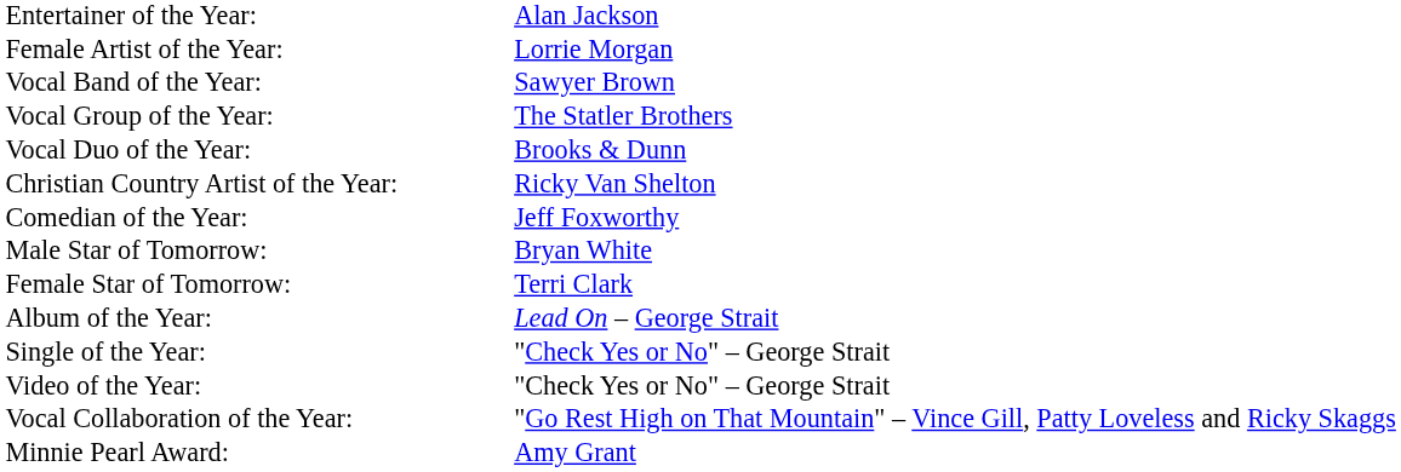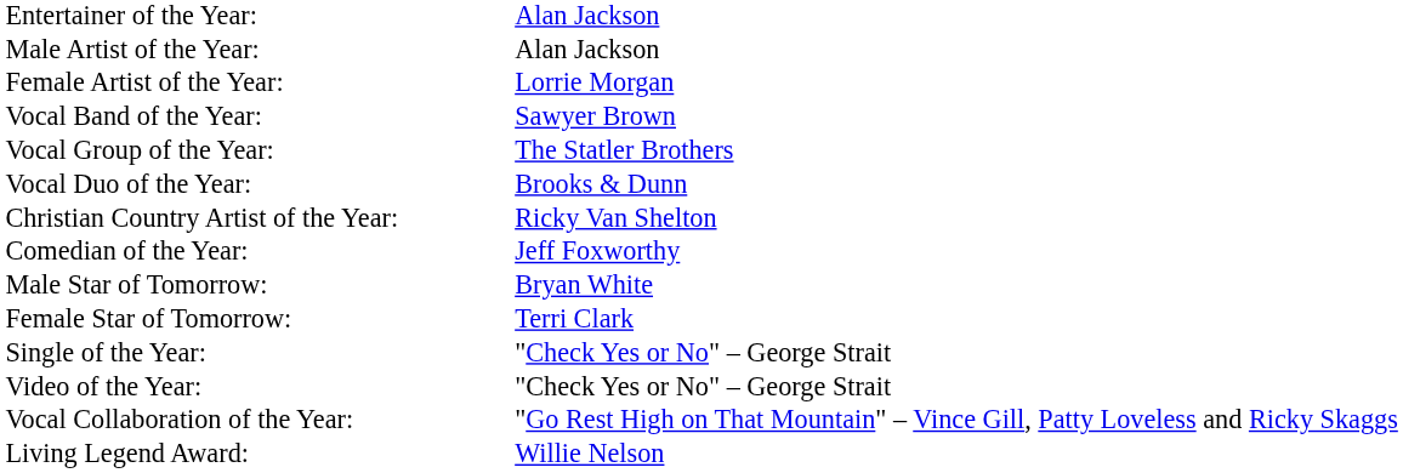+ row: Male Artist of the Year: | Alan Jackson
- row: Album of the Year: | Lead On – George Strait
+ row: Living Legend Award: | Willie Nelson
- row: Minnie Pearl Award: | Amy Grant
